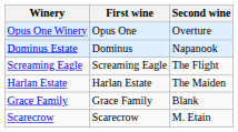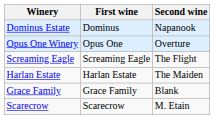rows swapped: Opus One Winery <-> Dominus Estate
